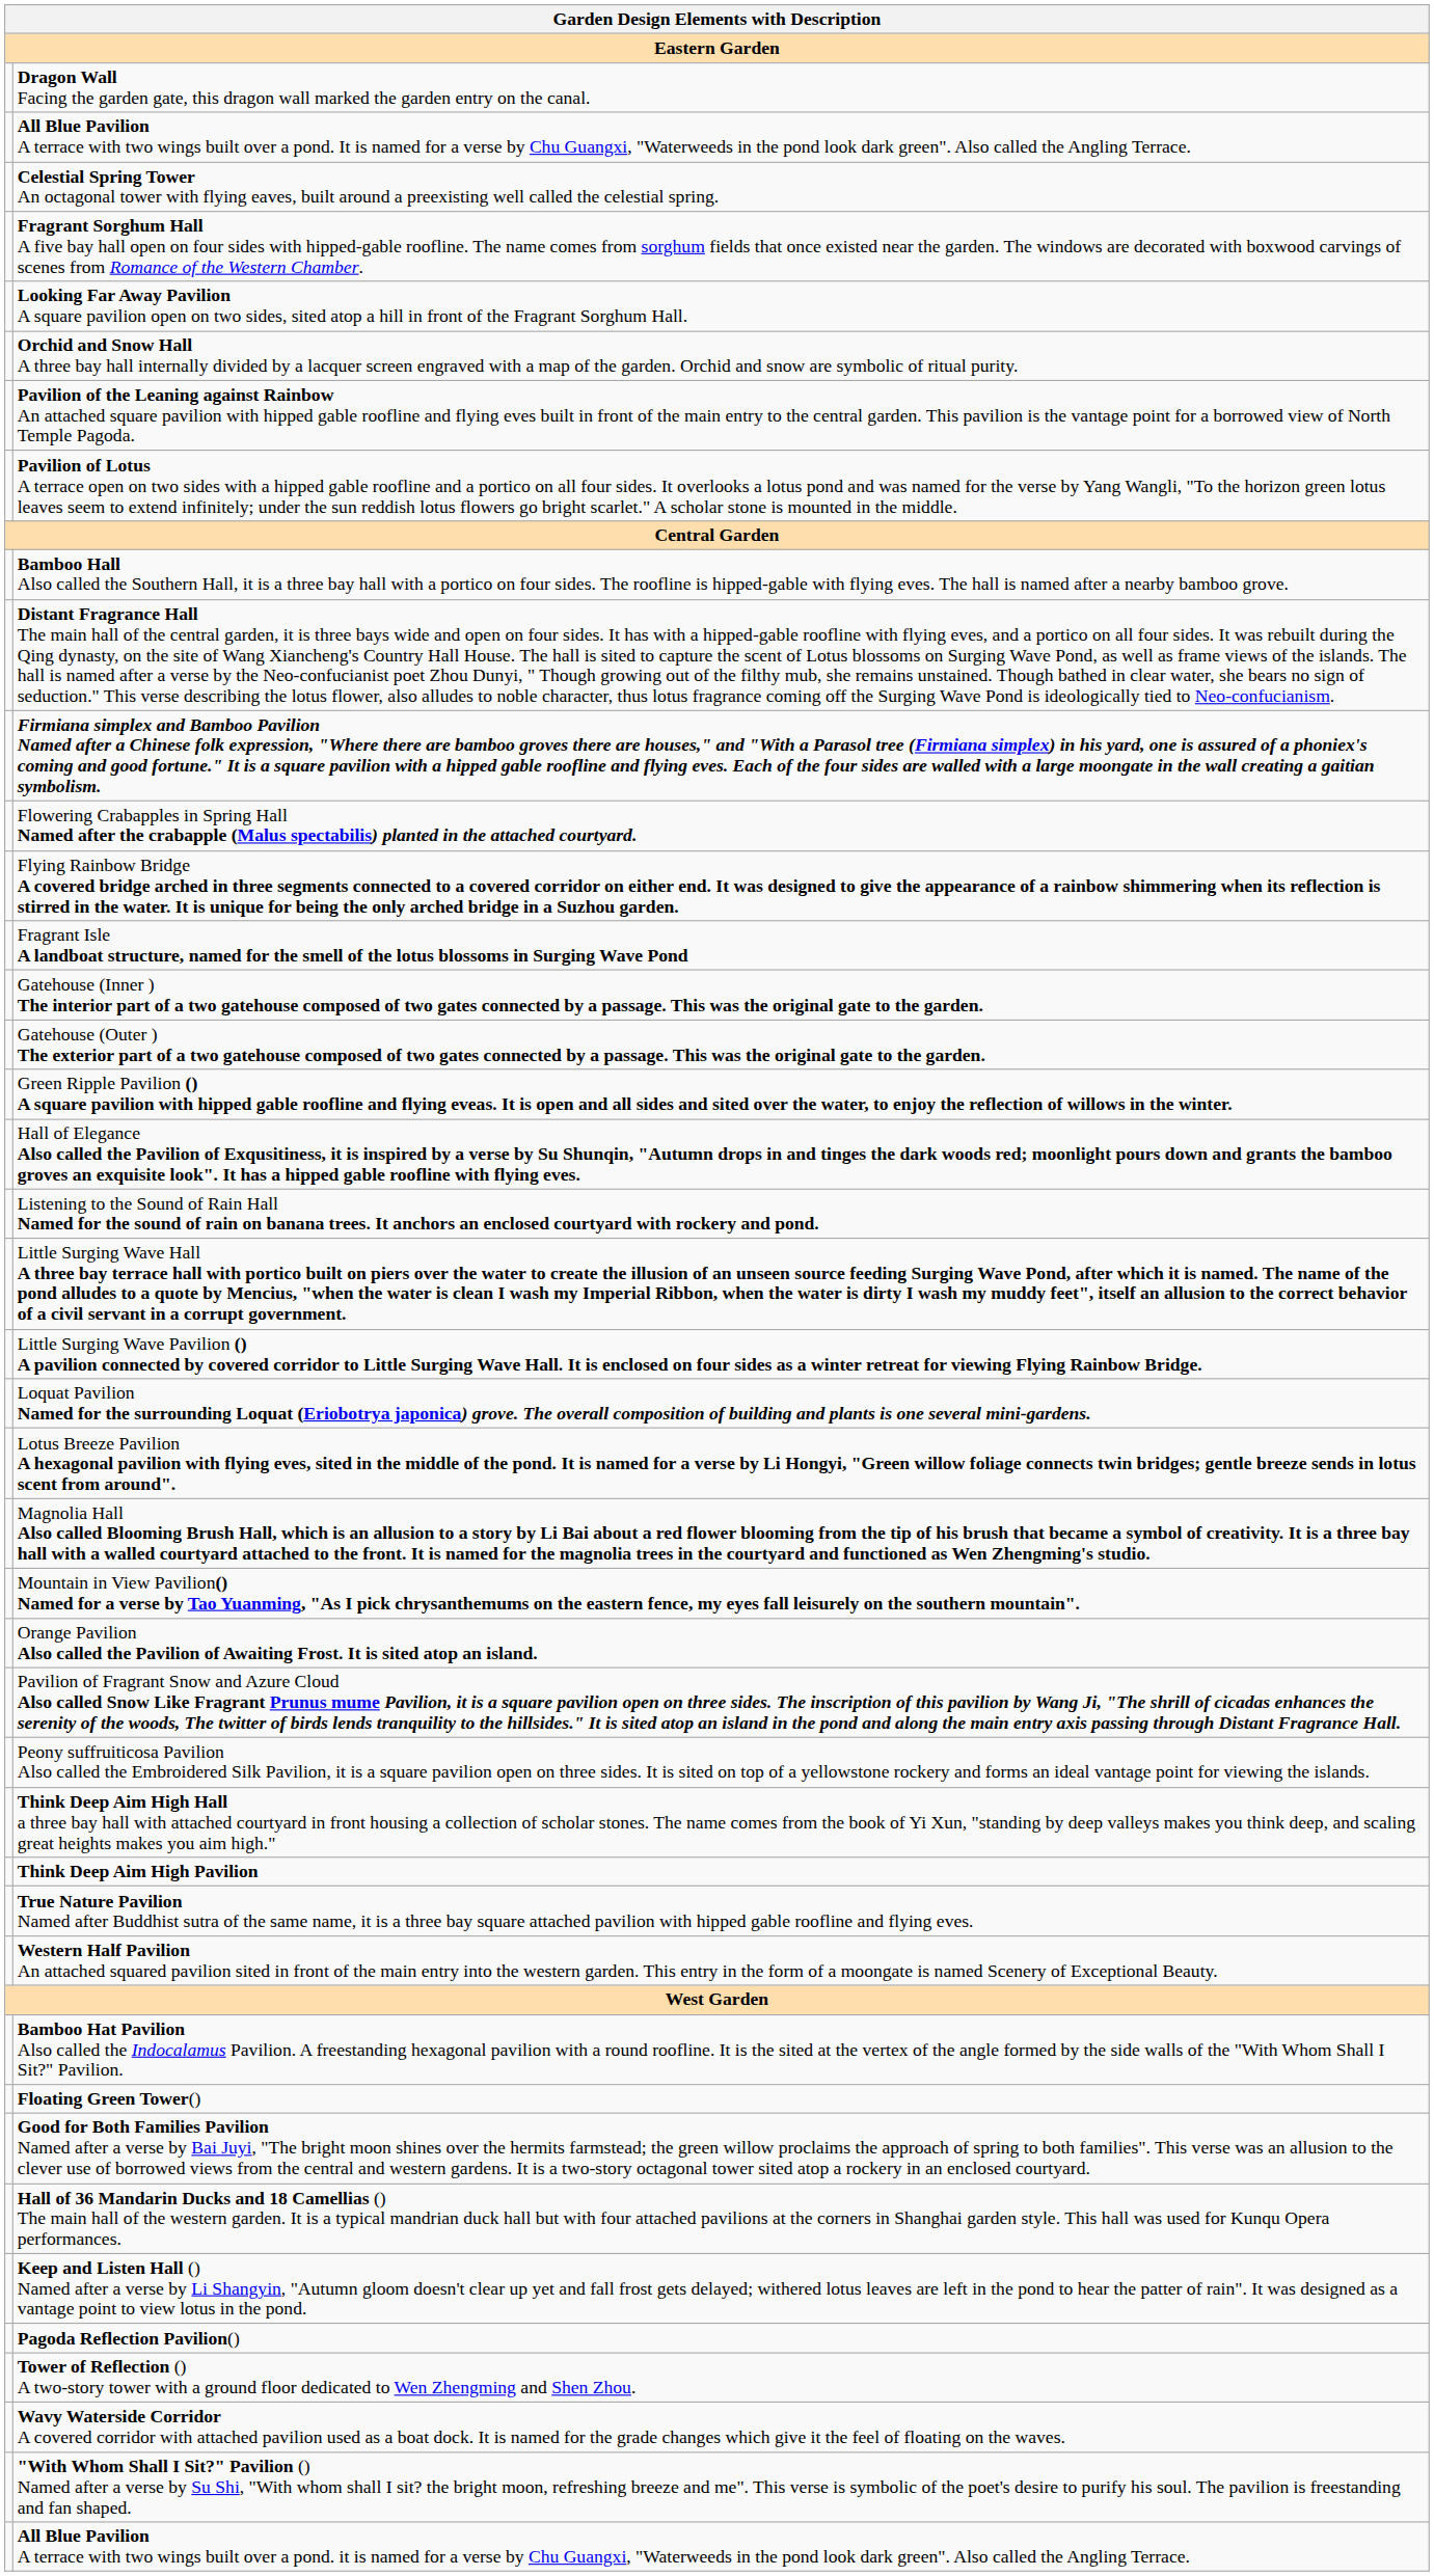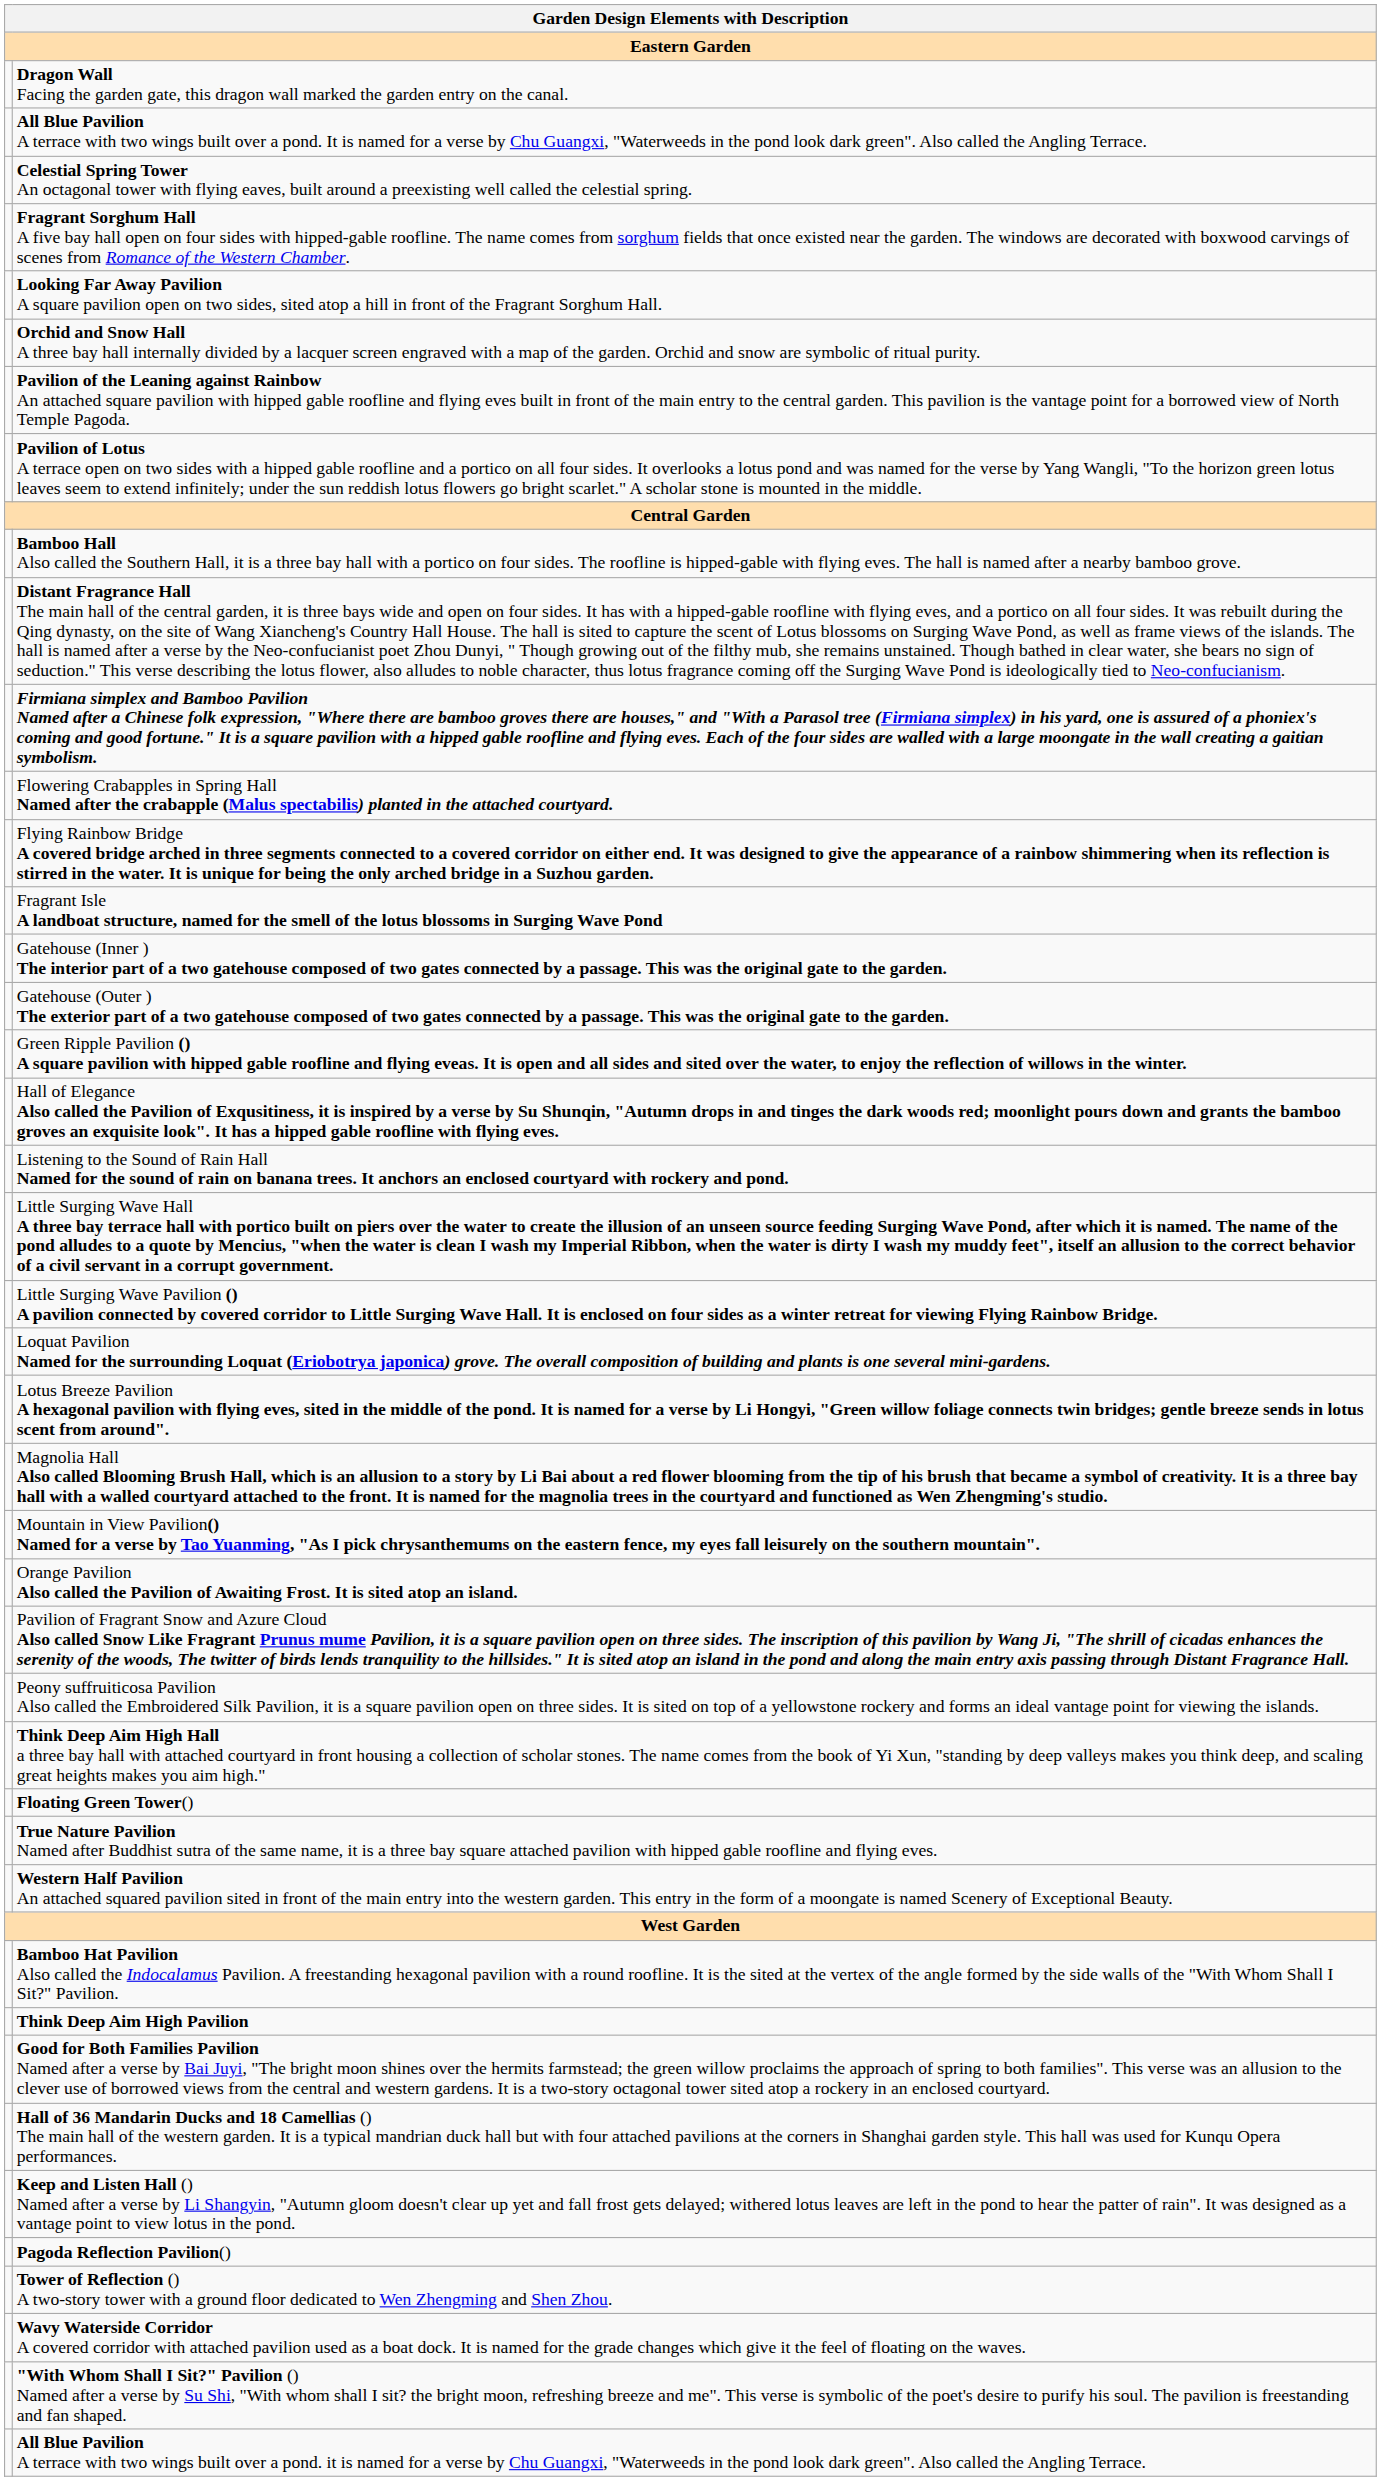rows swapped: Think Deep Aim High Pavilion <-> Floating Green Tower()
